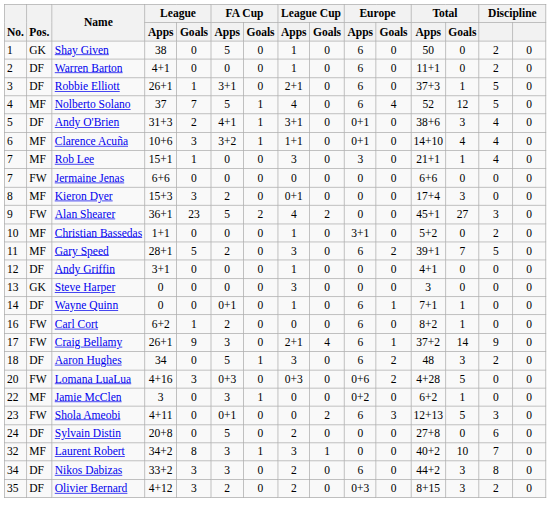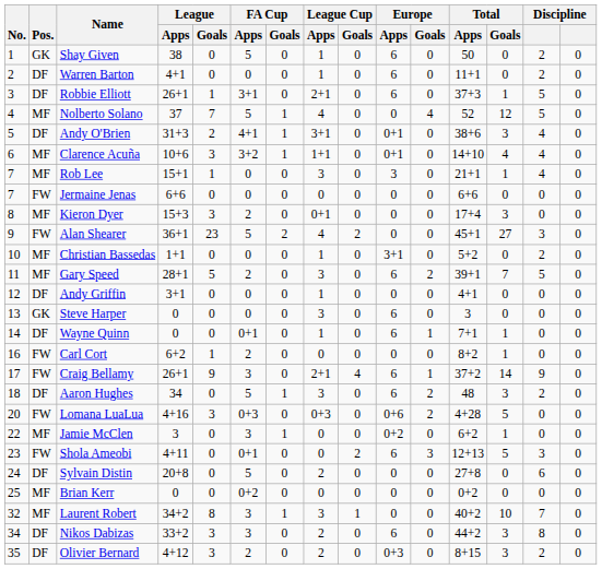Nolberto Solano | Europe / Apps: 6 -> 0
Steve Harper | Europe / Apps: 0 -> 6
Carl Cort | Europe / Apps: 6 -> 0
+ row: 25 | MF | Brian Kerr | 0 | 0 | 0+2 | 0 | 0 | 0 | 0 | 0 | 0+2 | 0 | 0 | 0
